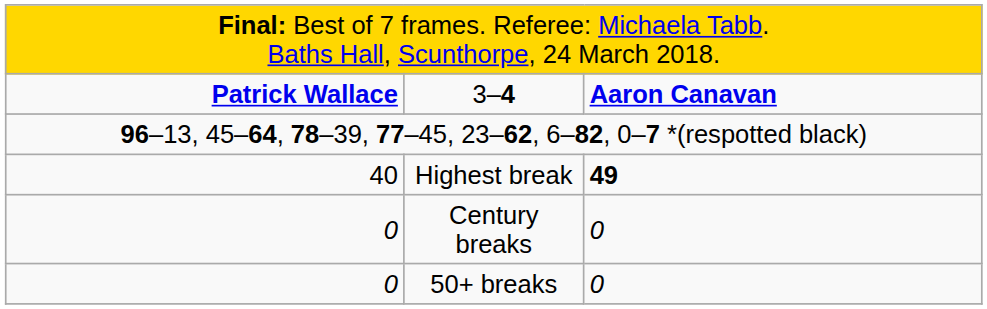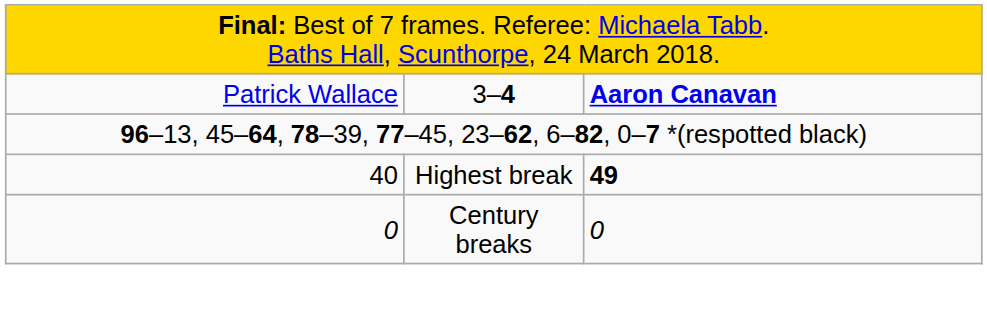3–4 | column 1: bold -> normal
- row: 0 | 50+ breaks | 0
